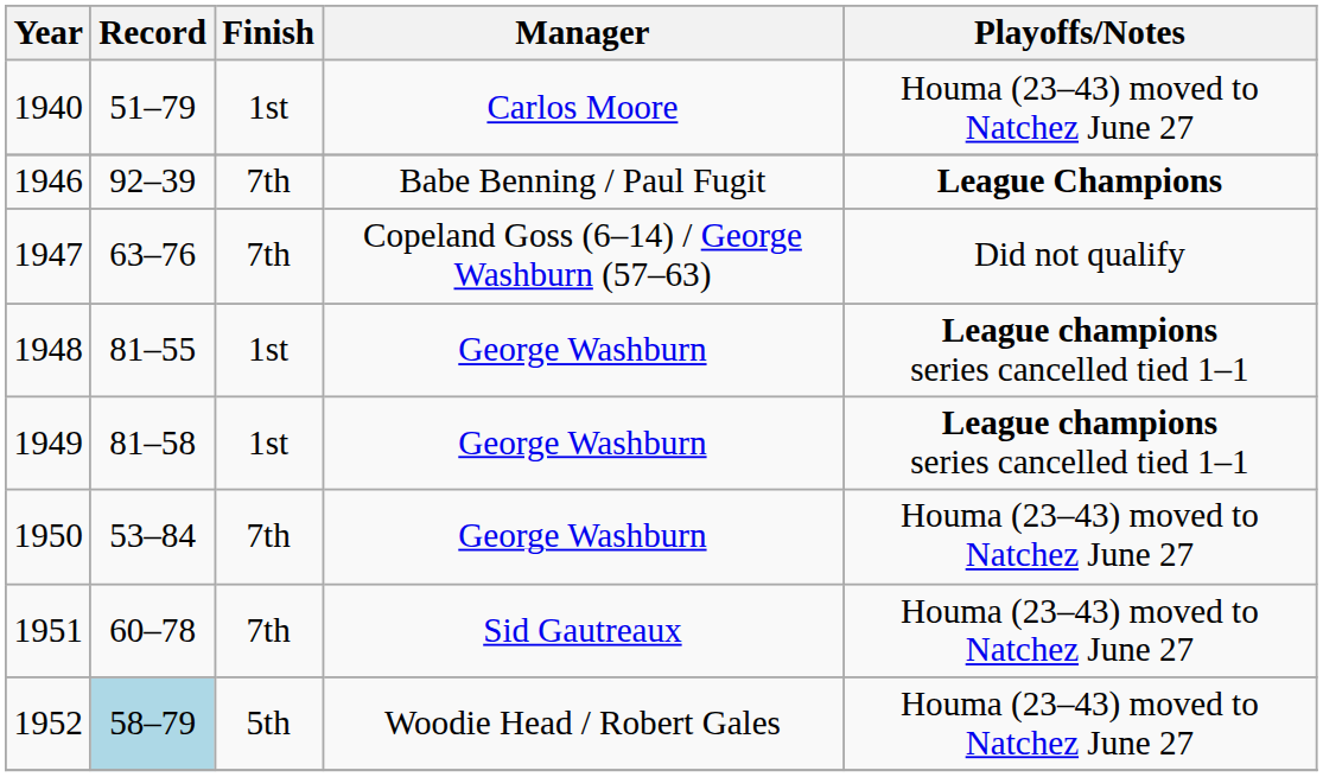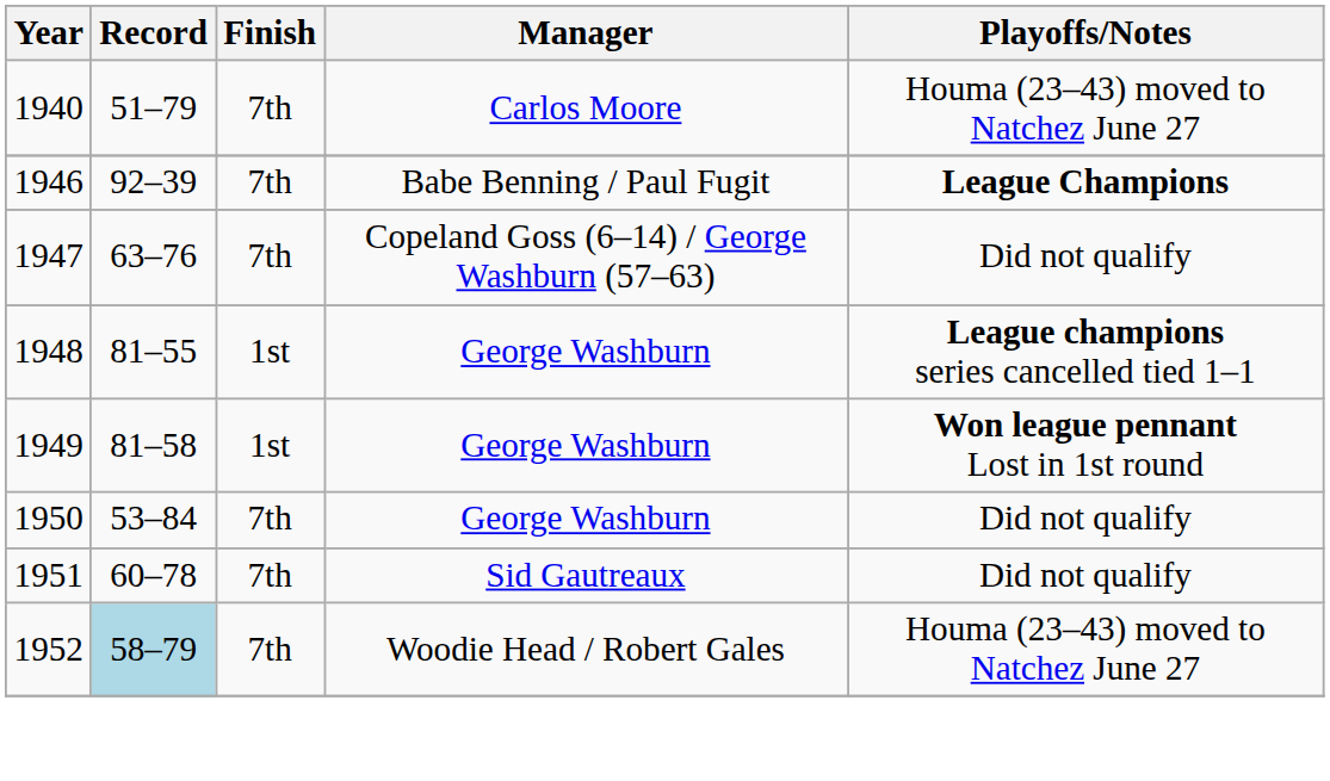1940 | Finish: 1st -> 7th
1949 | Playoffs/Notes: League champions series cancelled tied 1–1 -> Won league pennant Lost in 1st round
1950 | Playoffs/Notes: Houma (23–43) moved to Natchez June 27 -> Did not qualify
1951 | Playoffs/Notes: Houma (23–43) moved to Natchez June 27 -> Did not qualify
1952 | Finish: 5th -> 7th
